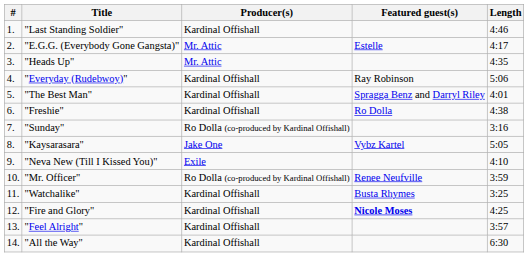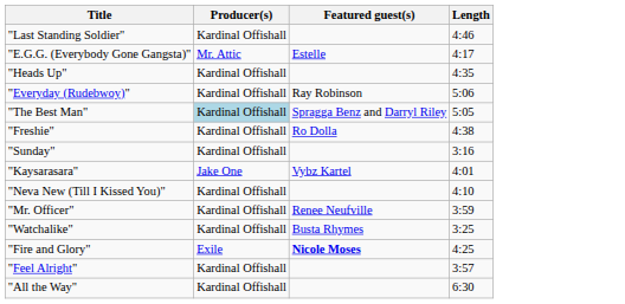- column: # | 1. | 2. | 3. | 4. | 5. | 6. | 7. | 8. | 9. | 10. | 11. | 12. | 13. | 14.
"Heads Up" | Producer(s): Mr. Attic -> Kardinal Offishall
"The Best Man" | Producer(s): no background -> lightblue background
"The Best Man" | Length: 4:01 -> 5:05
"Sunday" | Producer(s): Ro Dolla (co-produced by Kardinal Offishall) -> Kardinal Offishall
"Kaysarasara" | Length: 5:05 -> 4:01
"Neva New (Till I Kissed You)" | Producer(s): Exile -> Kardinal Offishall
"Mr. Officer" | Producer(s): Ro Dolla (co-produced by Kardinal Offishall) -> Kardinal Offishall
"Fire and Glory" | Producer(s): Kardinal Offishall -> Exile
